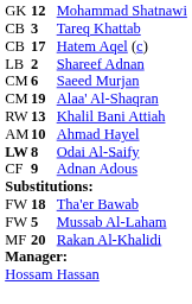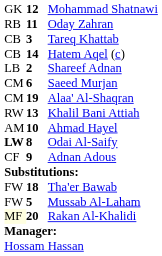+ row: RB | 11 | Oday Zahran
Hatem Aqel (c) | column 2: 17 -> 14
Rakan Al-Khalidi | column 1: no background -> lightyellow background
